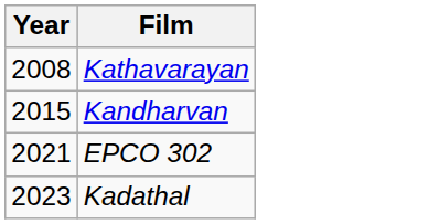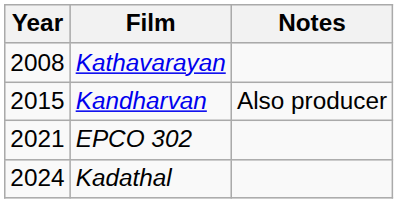+ column: Notes | Also producer
Kadathal | Year: 2023 -> 2024
